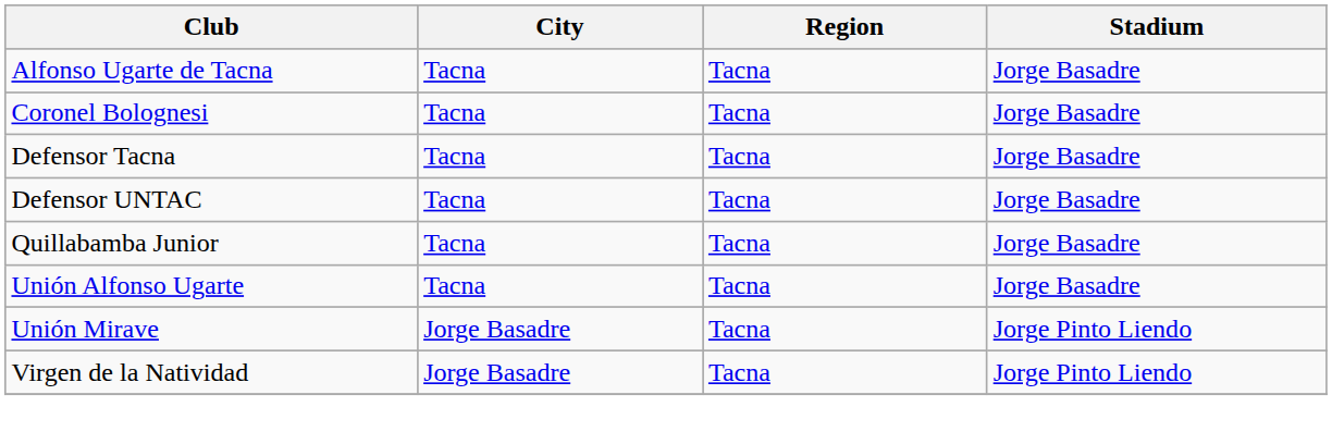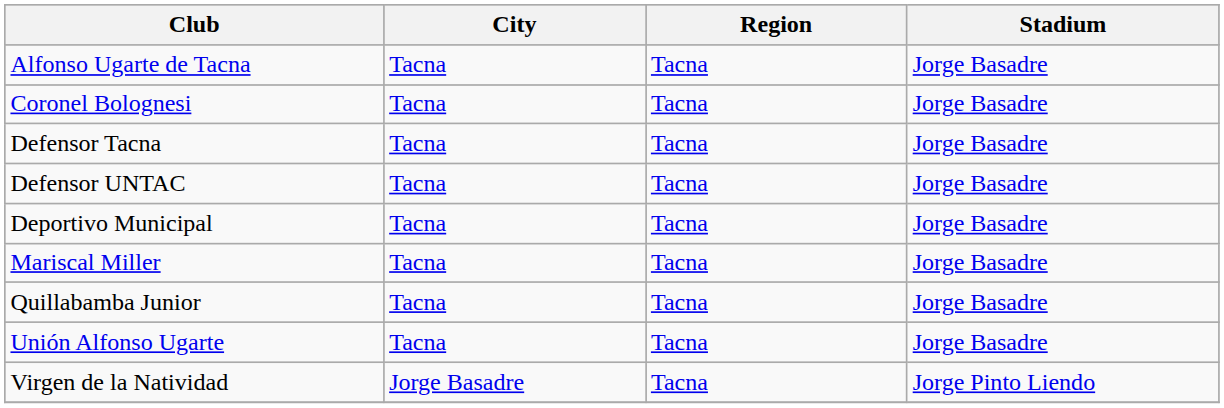+ row: Deportivo Municipal | Tacna | Tacna | Jorge Basadre
+ row: Mariscal Miller | Tacna | Tacna | Jorge Basadre
- row: Unión Mirave | Jorge Basadre | Tacna | Jorge Pinto Liendo
